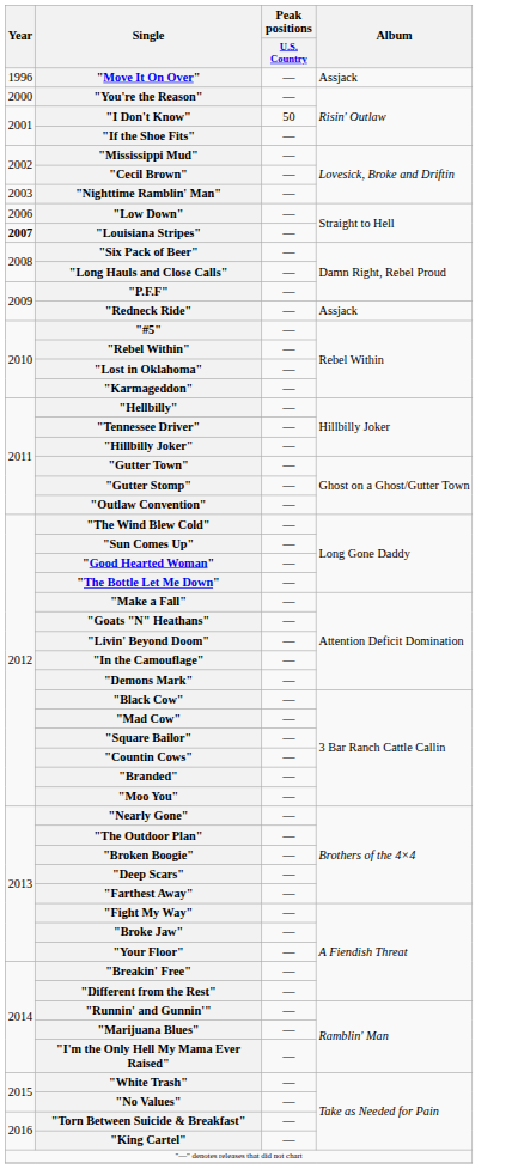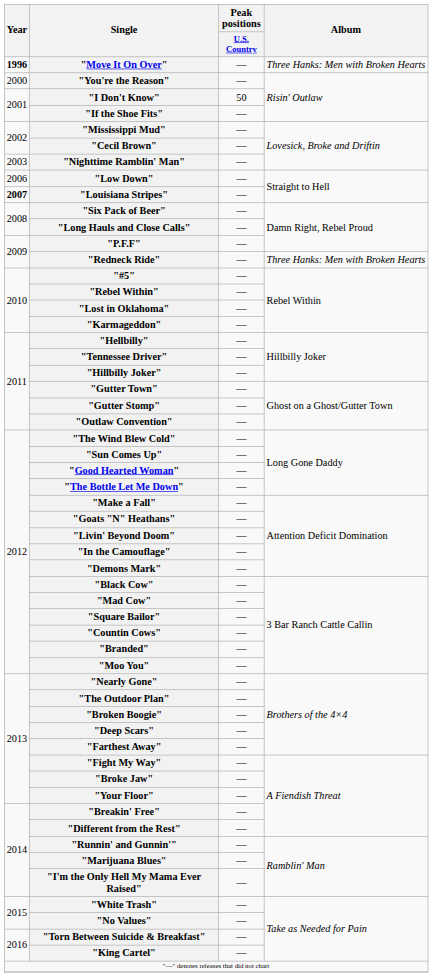"Move It On Over" | Year: normal -> bold
"Move It On Over" | Album: Assjack -> Three Hanks: Men with Broken Hearts
"Redneck Ride" | Album: Assjack -> Three Hanks: Men with Broken Hearts
